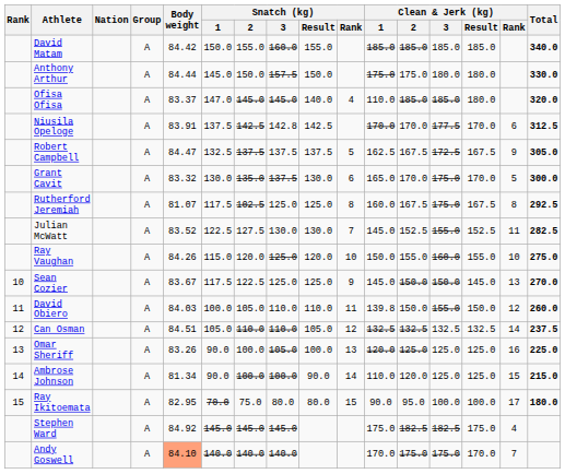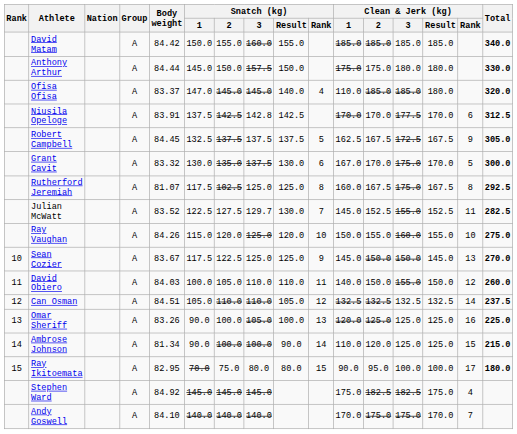Robert Campbell | Body weight: 84.47 -> 84.45
Grant Cavit | Clean & Jerk (kg) / 1: 165.0 -> 167.0
Julian McWatt | Snatch (kg) / 3: 130.0 -> 129.7
David Obiero | Clean & Jerk (kg) / 1: 139.8 -> 140.0
Andy Goswell | Body weight: lightsalmon background -> no background
